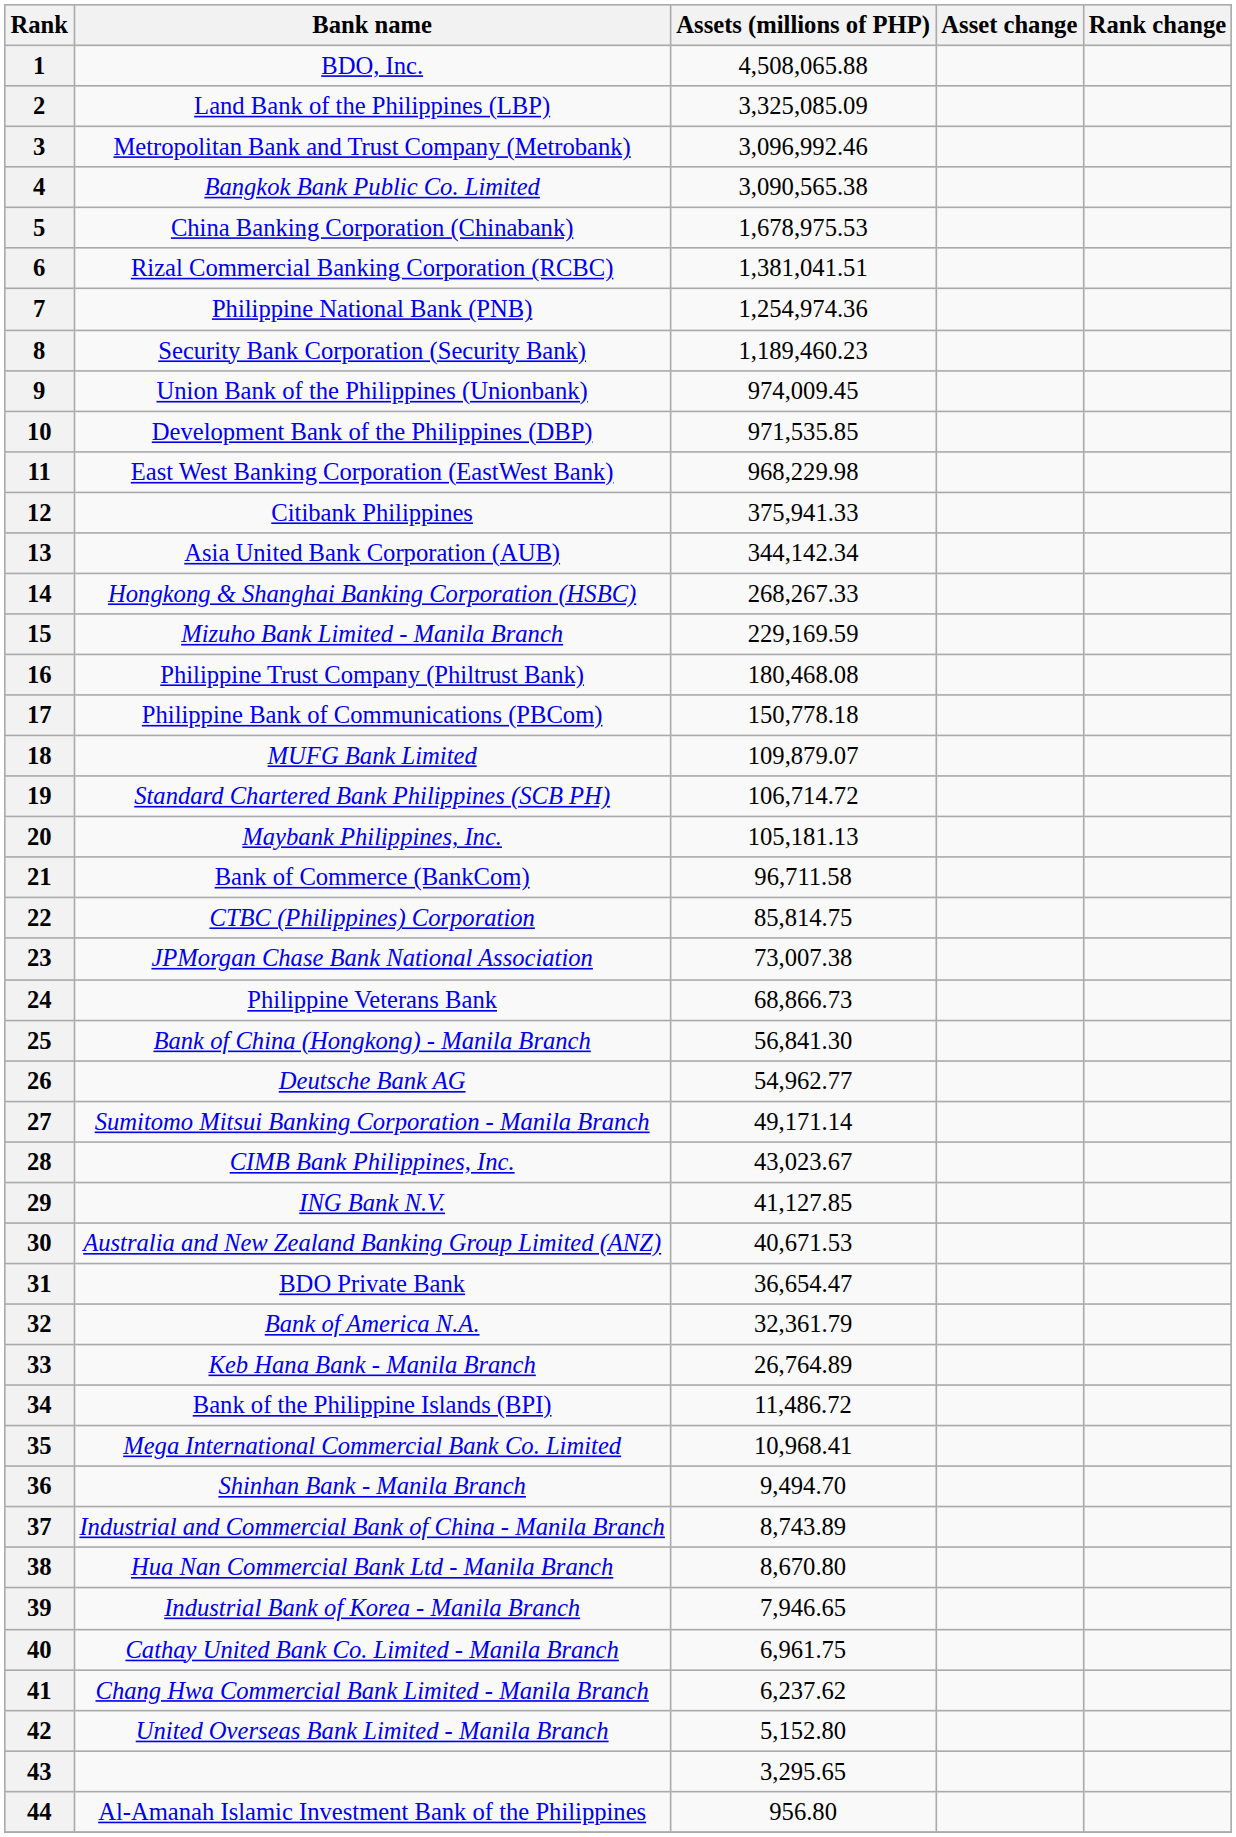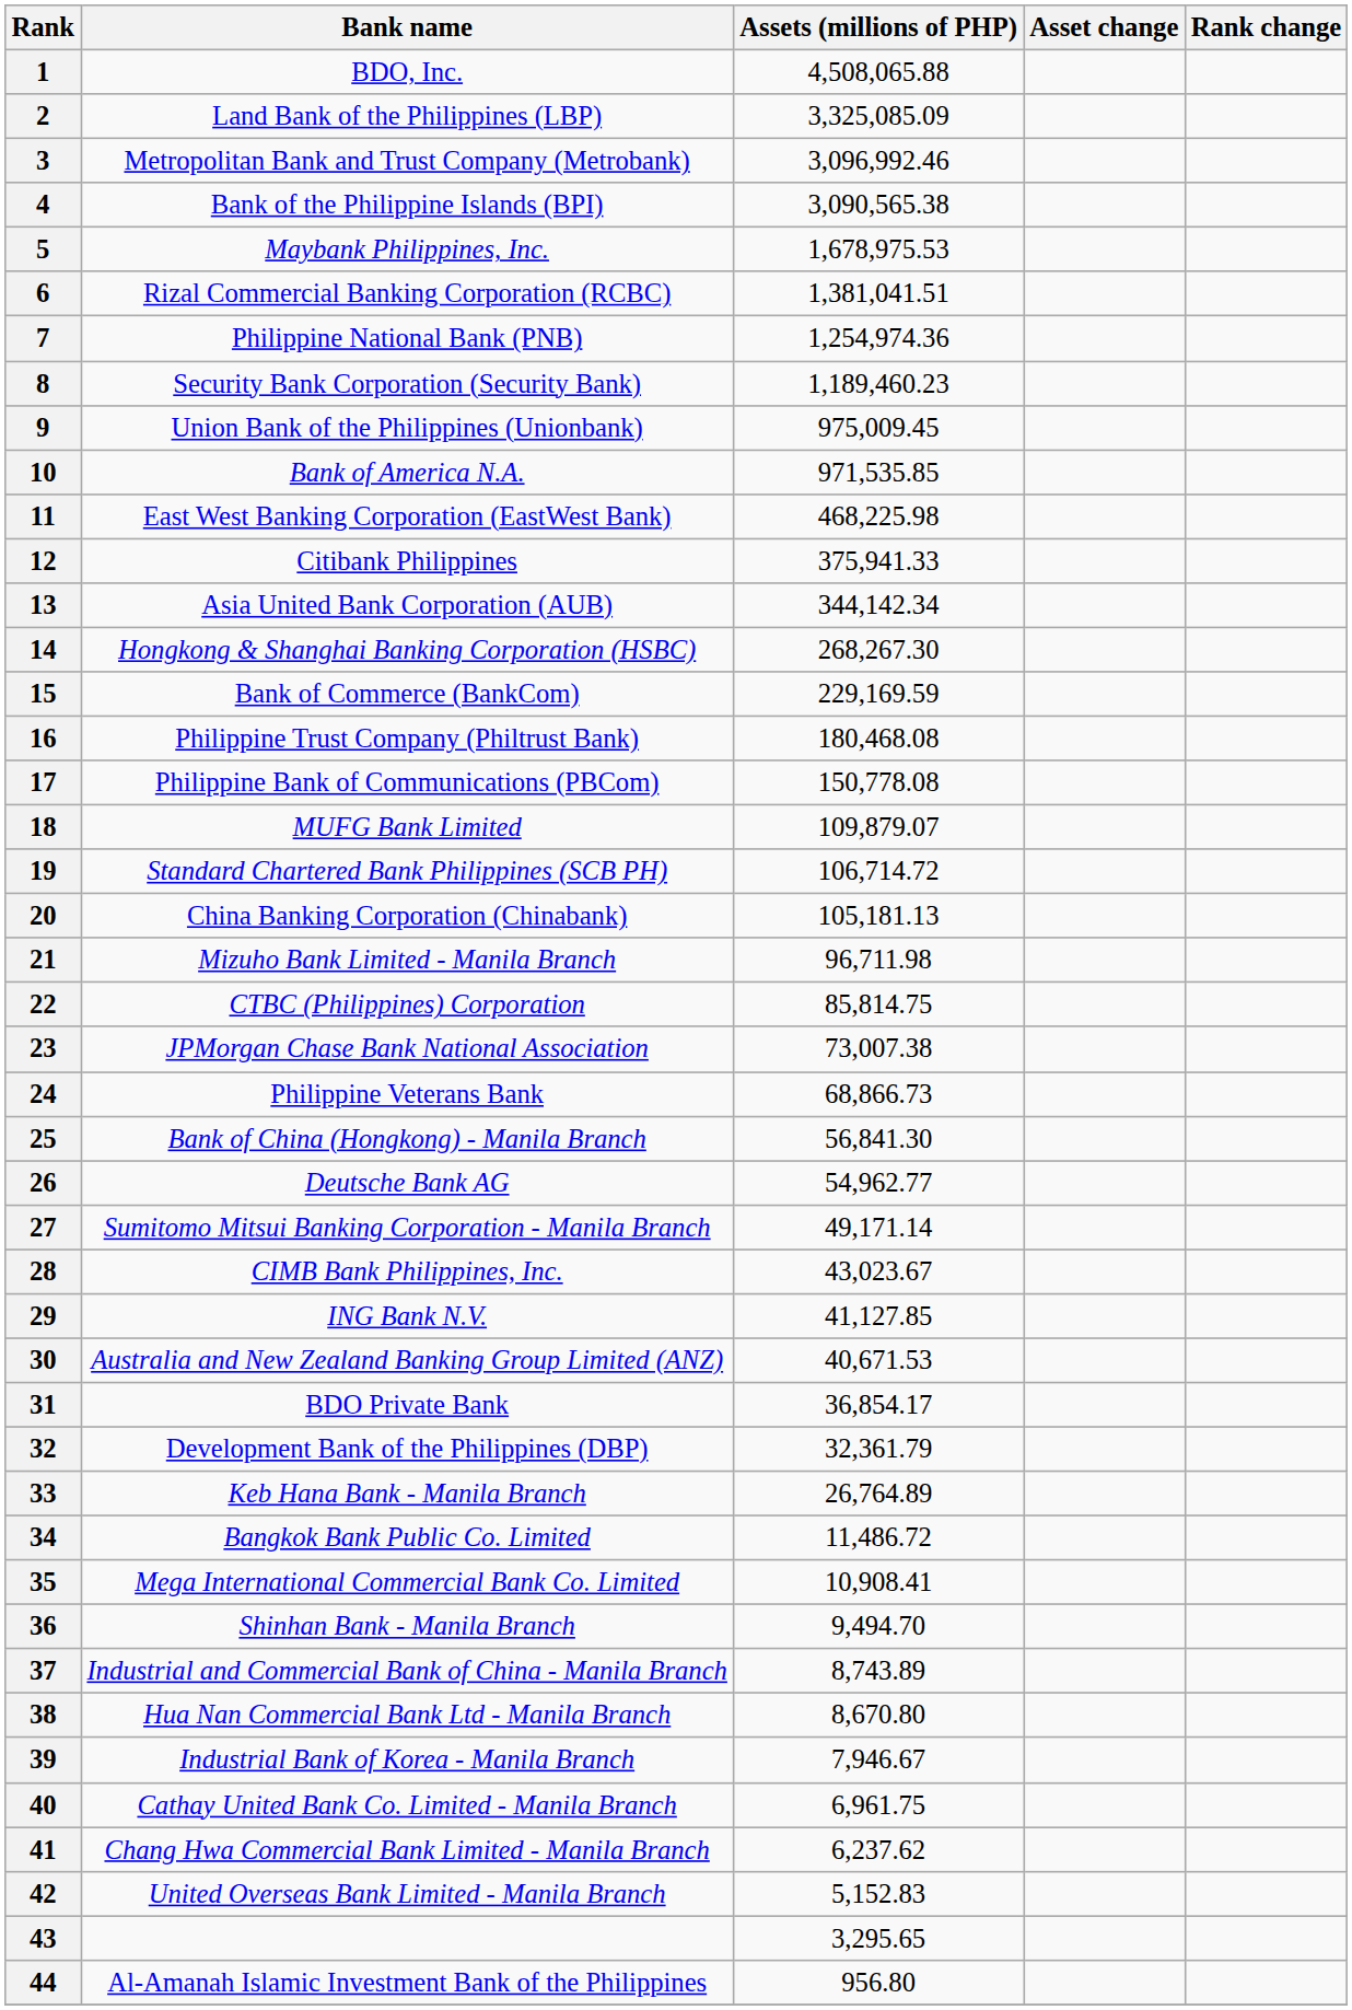4 | Bank name: Bangkok Bank Public Co. Limited -> Bank of the Philippine Islands (BPI)
5 | Bank name: China Banking Corporation (Chinabank) -> Maybank Philippines, Inc.
9 | Assets (millions of PHP): 974,009.45 -> 975,009.45
10 | Bank name: Development Bank of the Philippines (DBP) -> Bank of America N.A.
11 | Assets (millions of PHP): 968,229.98 -> 468,225.98
14 | Assets (millions of PHP): 268,267.33 -> 268,267.30
15 | Bank name: Mizuho Bank Limited - Manila Branch -> Bank of Commerce (BankCom)
17 | Assets (millions of PHP): 150,778.18 -> 150,778.08
20 | Bank name: Maybank Philippines, Inc. -> China Banking Corporation (Chinabank)
21 | Bank name: Bank of Commerce (BankCom) -> Mizuho Bank Limited - Manila Branch
21 | Assets (millions of PHP): 96,711.58 -> 96,711.98
31 | Assets (millions of PHP): 36,654.47 -> 36,854.17
32 | Bank name: Bank of America N.A. -> Development Bank of the Philippines (DBP)
34 | Bank name: Bank of the Philippine Islands (BPI) -> Bangkok Bank Public Co. Limited
35 | Assets (millions of PHP): 10,968.41 -> 10,908.41
39 | Assets (millions of PHP): 7,946.65 -> 7,946.67
42 | Assets (millions of PHP): 5,152.80 -> 5,152.83
